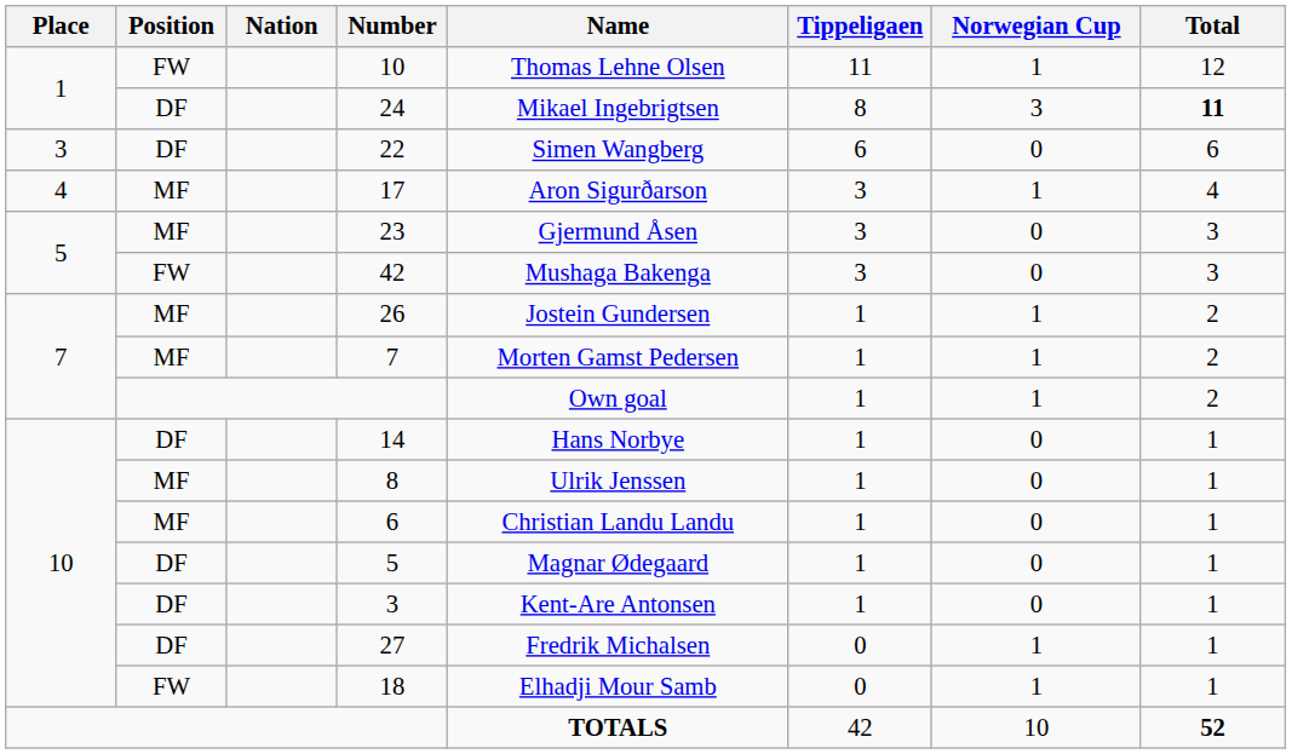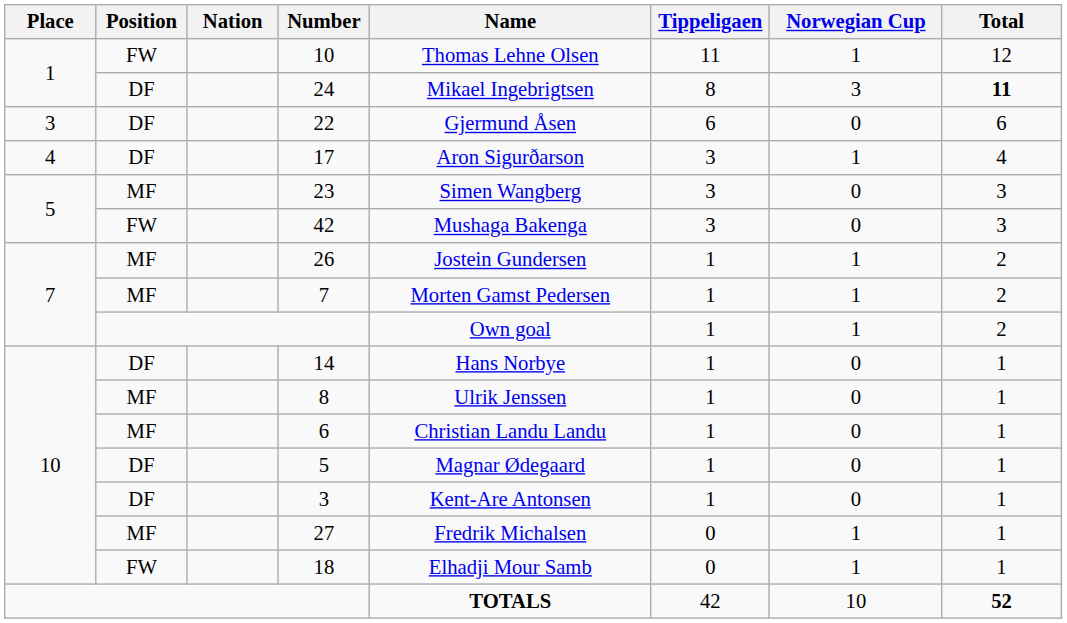22 | Name: Simen Wangberg -> Gjermund Åsen
17 | Position: MF -> DF
23 | Name: Gjermund Åsen -> Simen Wangberg
27 | Position: DF -> MF
